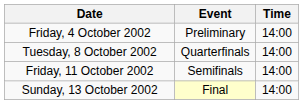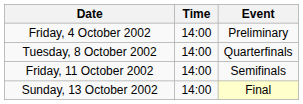columns swapped: Time <-> Event
